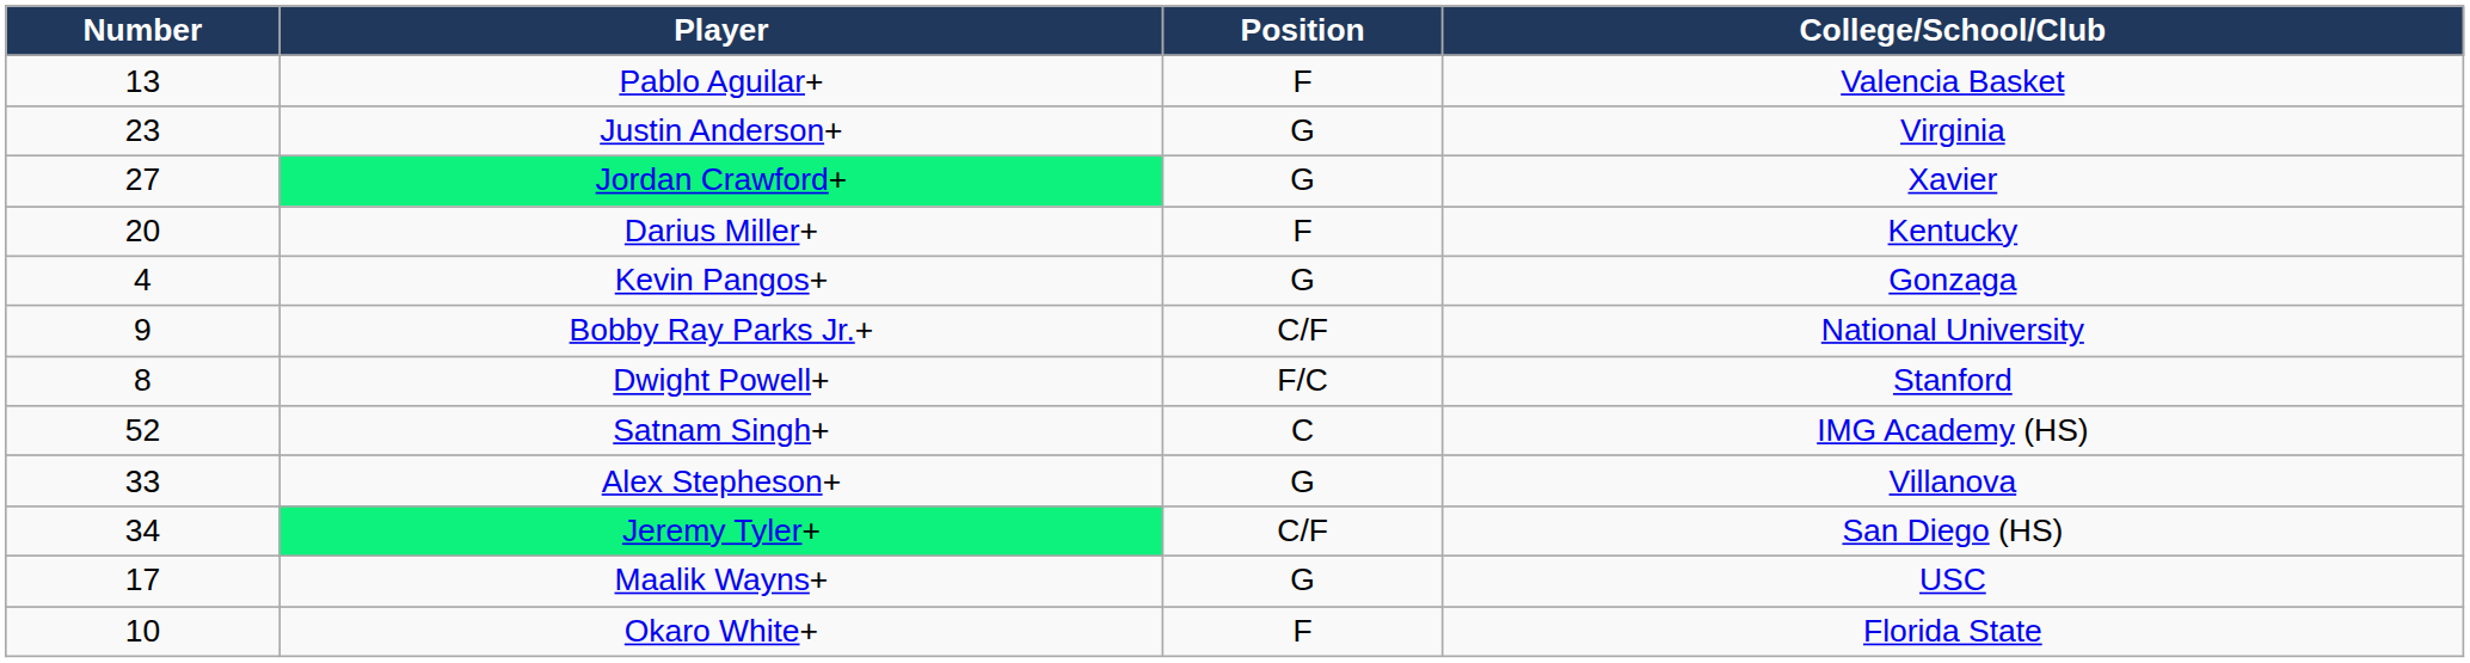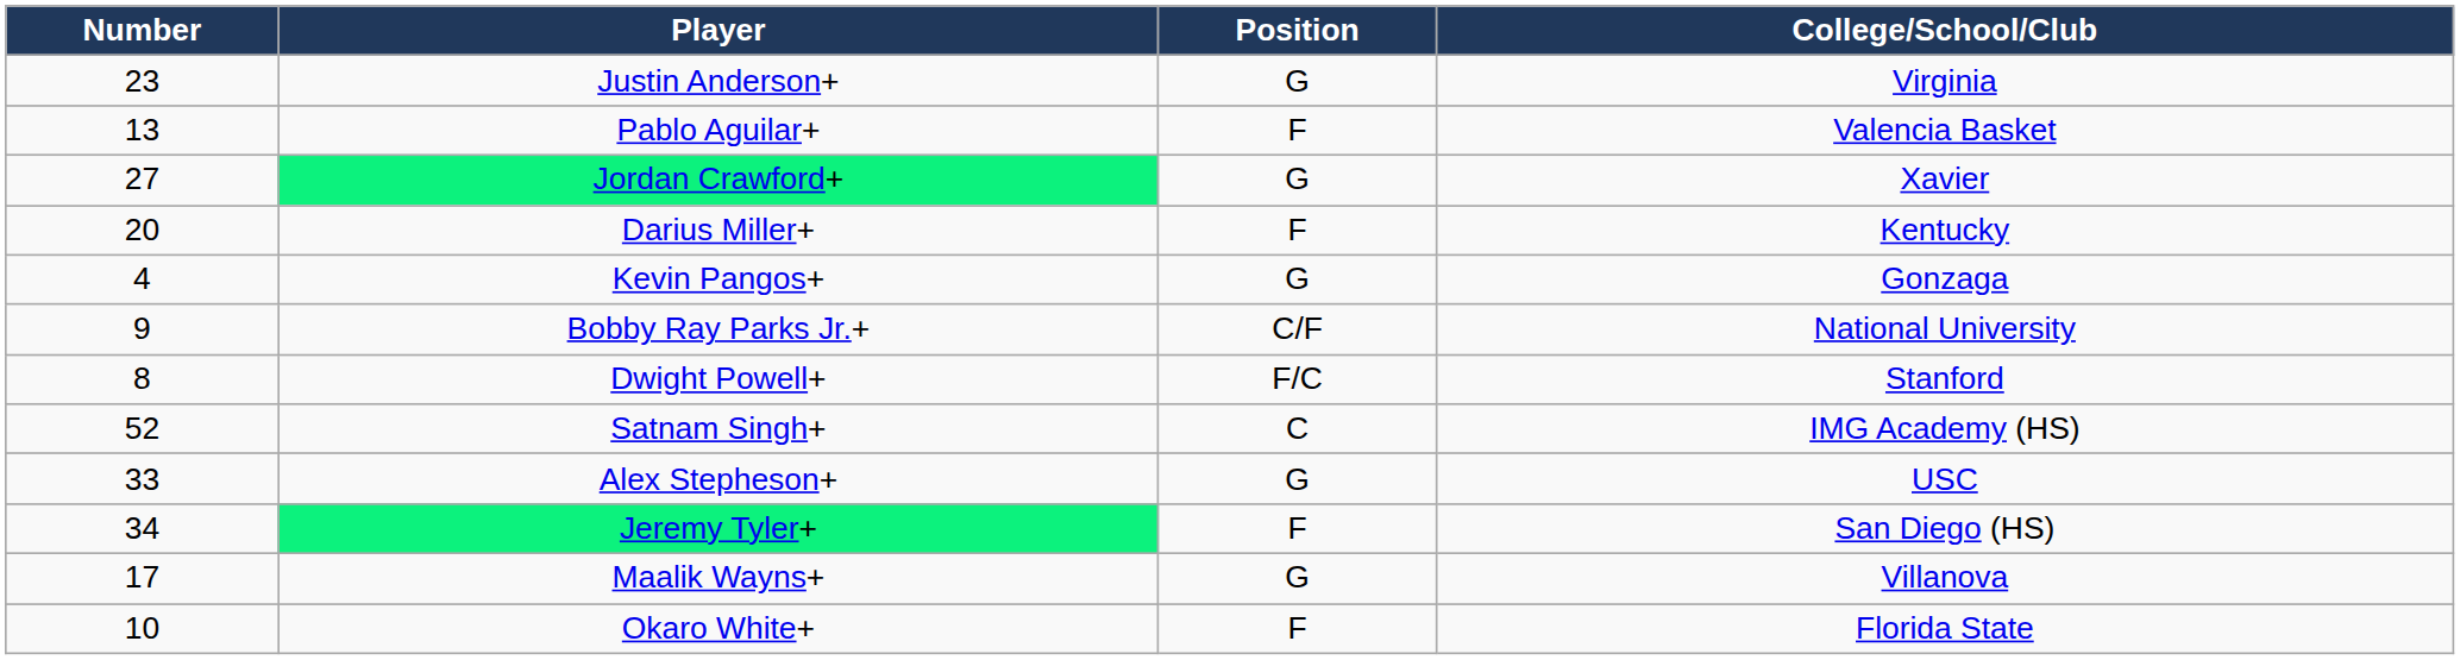rows swapped: Pablo Aguilar+ <-> Justin Anderson+
Alex Stepheson+ | College/School/Club: Villanova -> USC
Jeremy Tyler+ | Position: C/F -> F
Maalik Wayns+ | College/School/Club: USC -> Villanova
